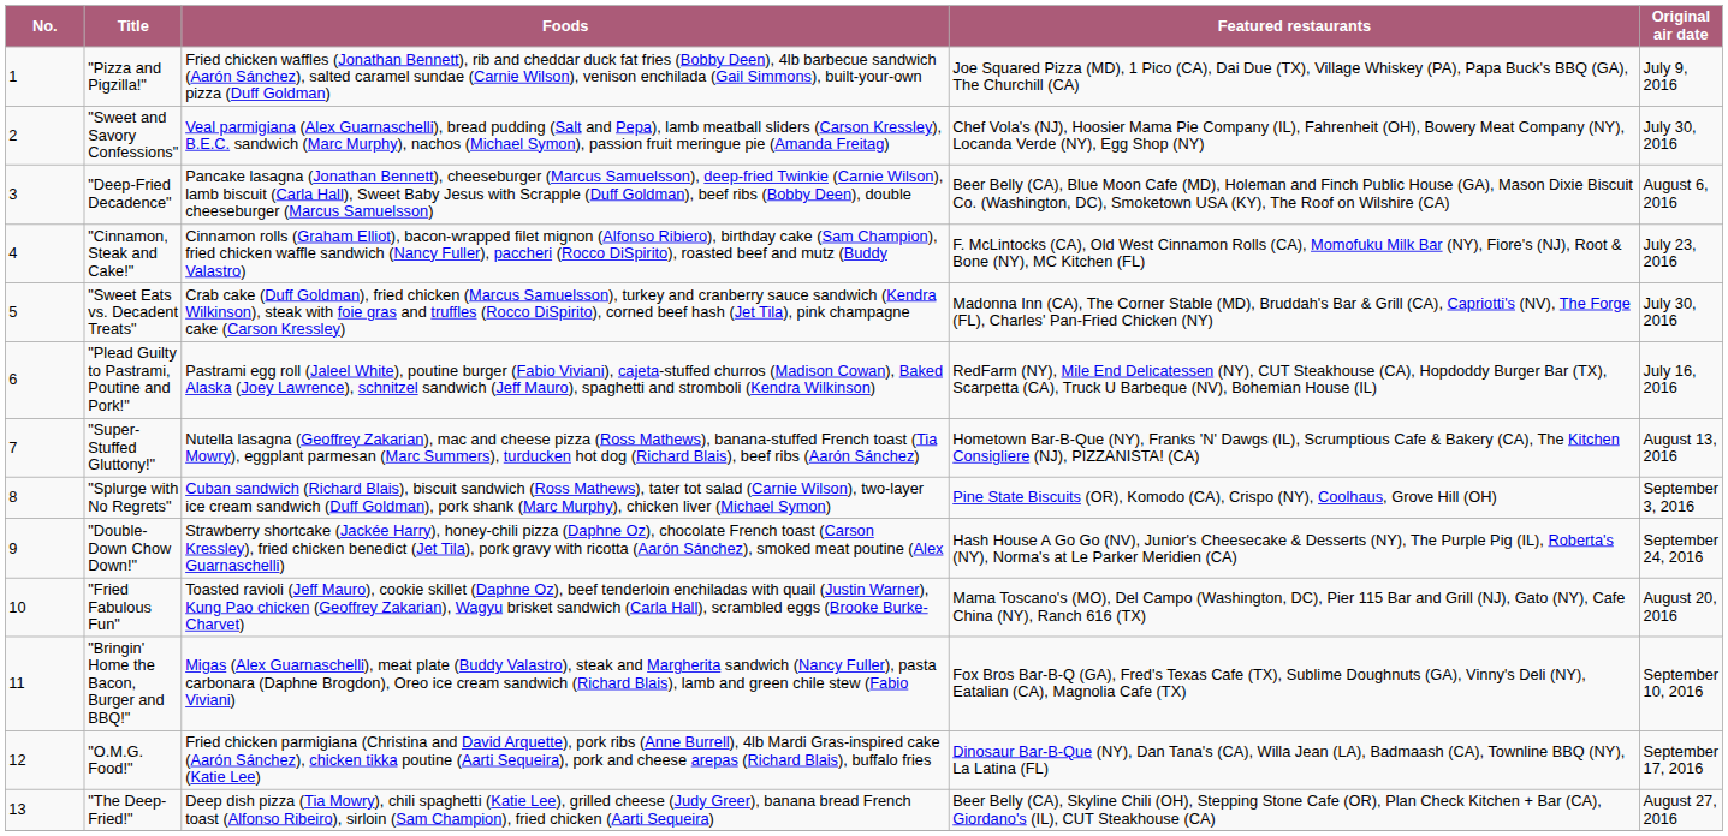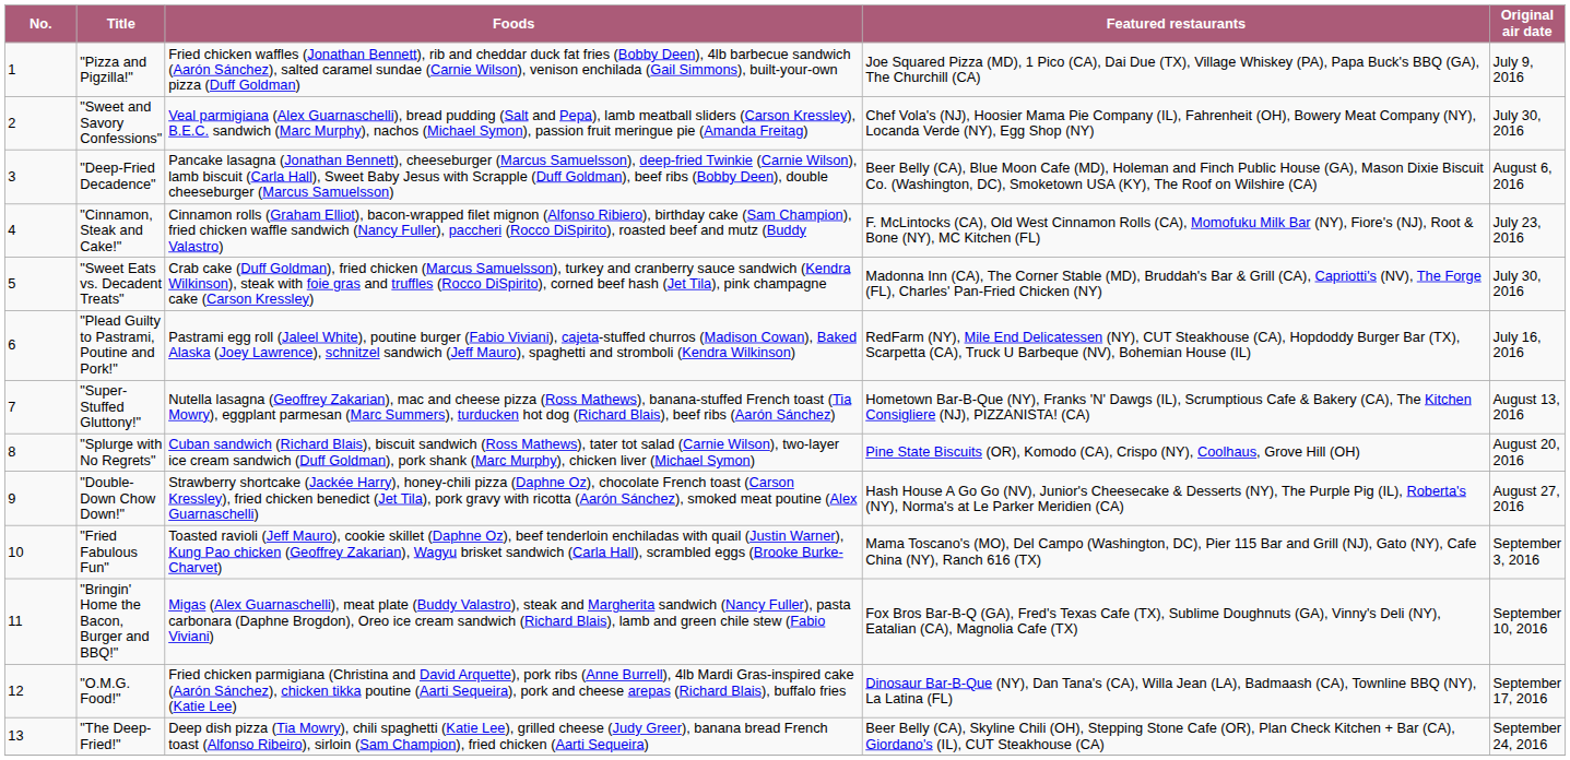"Splurge with No Regrets" | Original air date: September 3, 2016 -> August 20, 2016
"Double-Down Chow Down!" | Original air date: September 24, 2016 -> August 27, 2016
"Fried Fabulous Fun" | Original air date: August 20, 2016 -> September 3, 2016
"The Deep-Fried!" | Original air date: August 27, 2016 -> September 24, 2016
